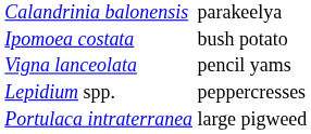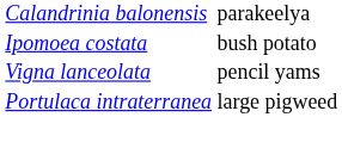- row: Lepidium spp. | peppercresses
